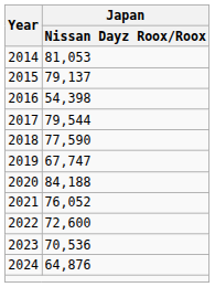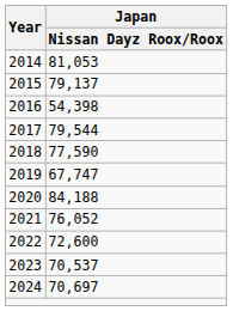2023 | Japan / Nissan Dayz Roox/Roox: 70,536 -> 70,537
2024 | Japan / Nissan Dayz Roox/Roox: 64,876 -> 70,697
